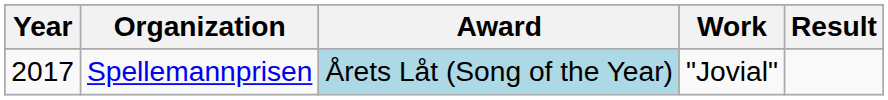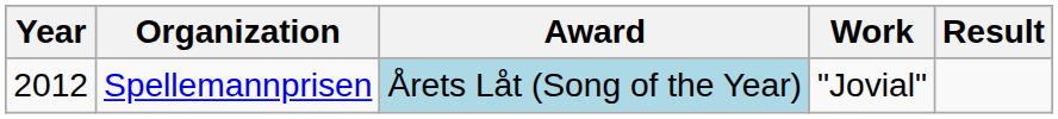Spellemannprisen | Year: 2017 -> 2012
